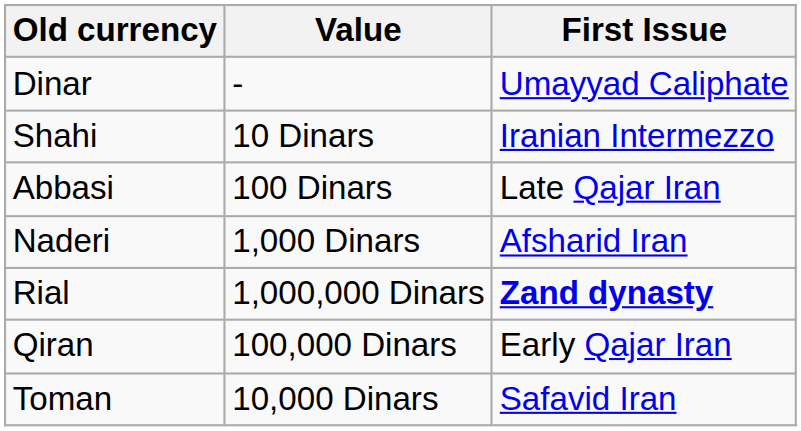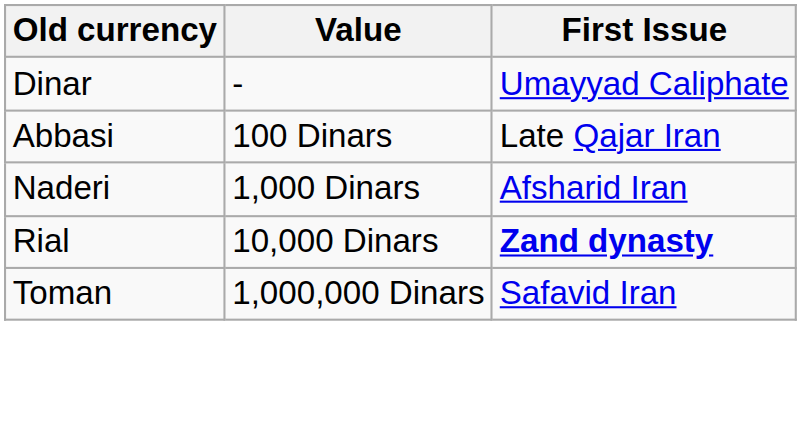- row: Shahi | 10 Dinars | Iranian Intermezzo
Rial | Value: 1,000,000 Dinars -> 10,000 Dinars
- row: Qiran | 100,000 Dinars | Early Qajar Iran
Toman | Value: 10,000 Dinars -> 1,000,000 Dinars
